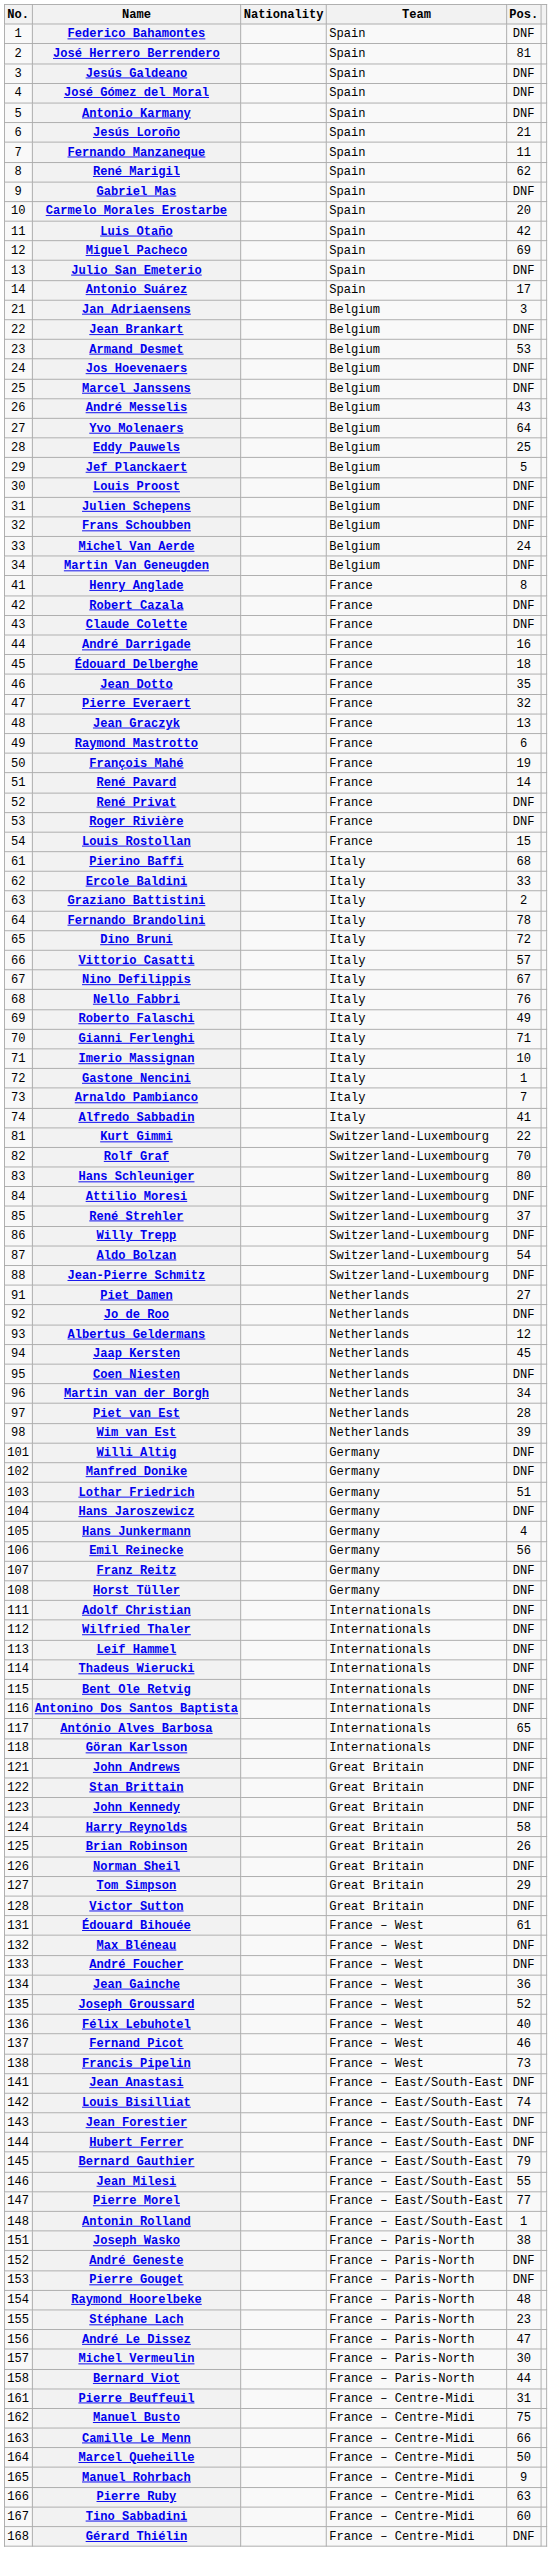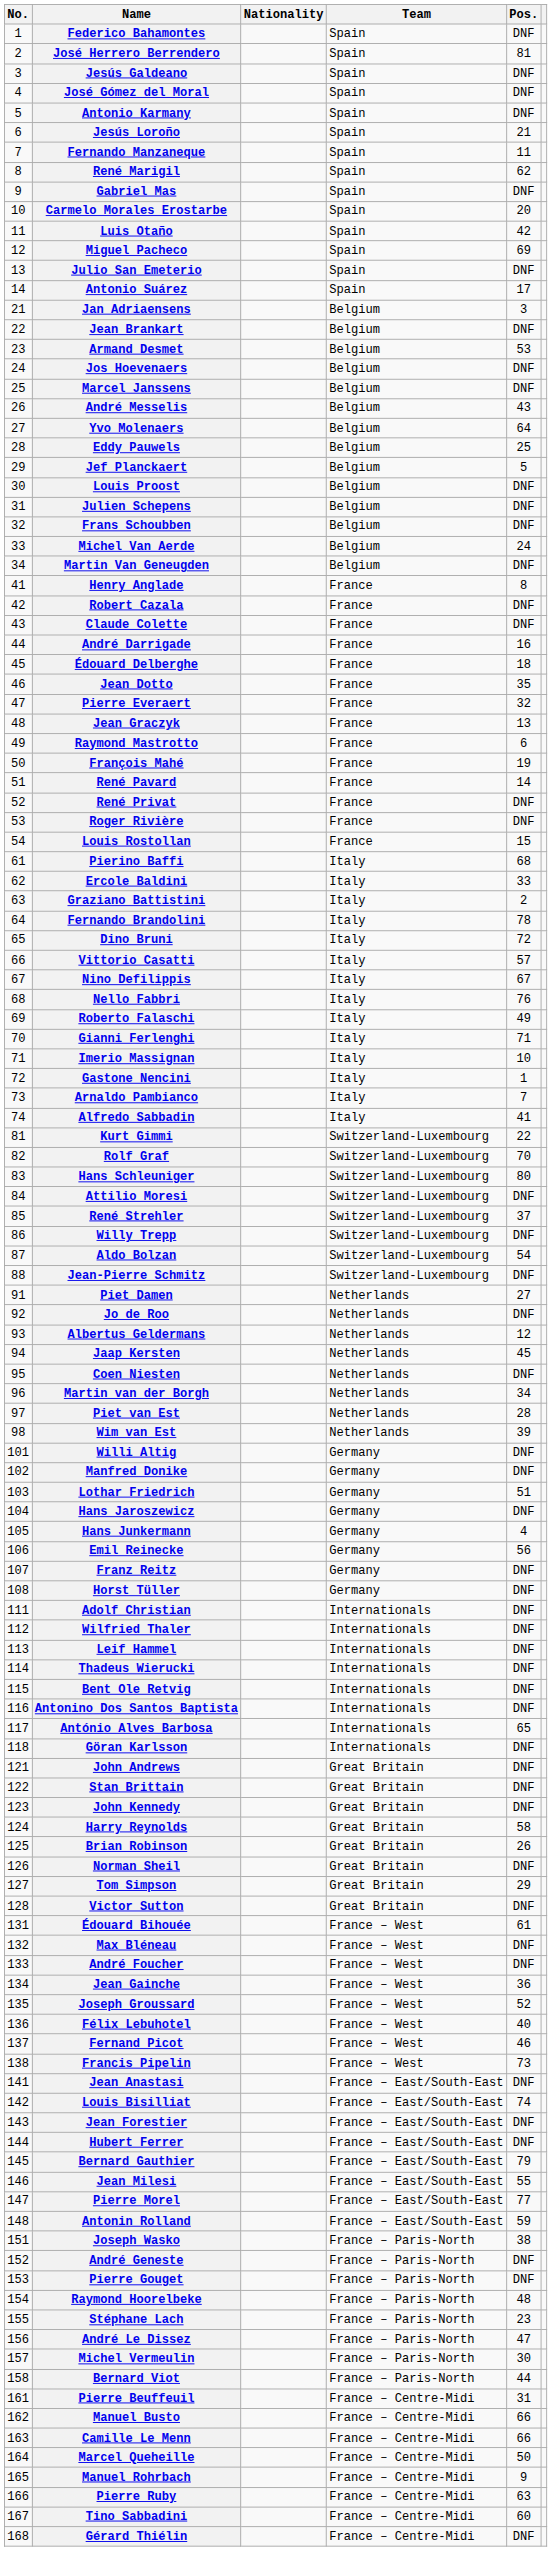Antonin Rolland | Pos.: 1 -> 59
Manuel Busto | Pos.: 75 -> 66
